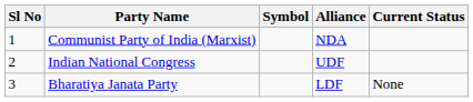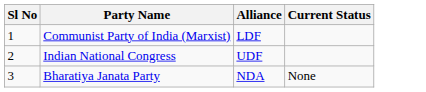- column: Symbol
Communist Party of India (Marxist) | Alliance: NDA -> LDF
Bharatiya Janata Party | Alliance: LDF -> NDA
